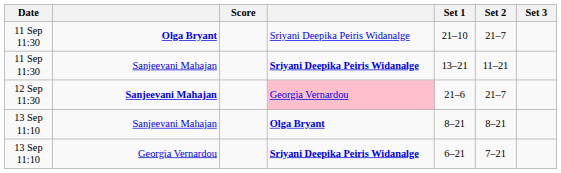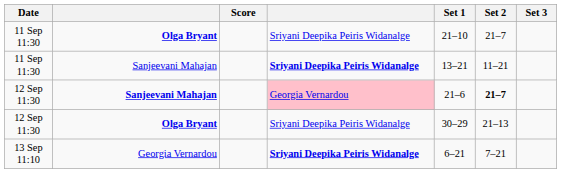12 Sep 11:30 / Sanjeevani Mahajan | Set 2: normal -> bold
+ row: 12 Sep 11:30 | Olga Bryant | Sriyani Deepika Peiris Widanalge | 30–29 | 21–13
- row: 13 Sep 11:10 | Sanjeevani Mahajan | Olga Bryant | 8–21 | 8–21
